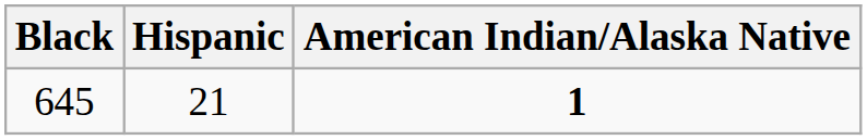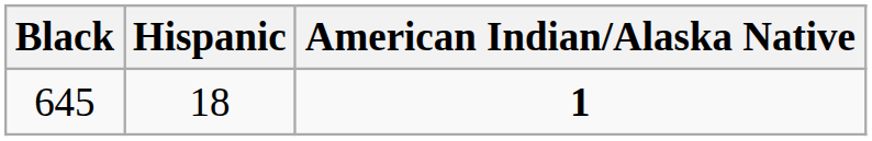645 | Hispanic: 21 -> 18
